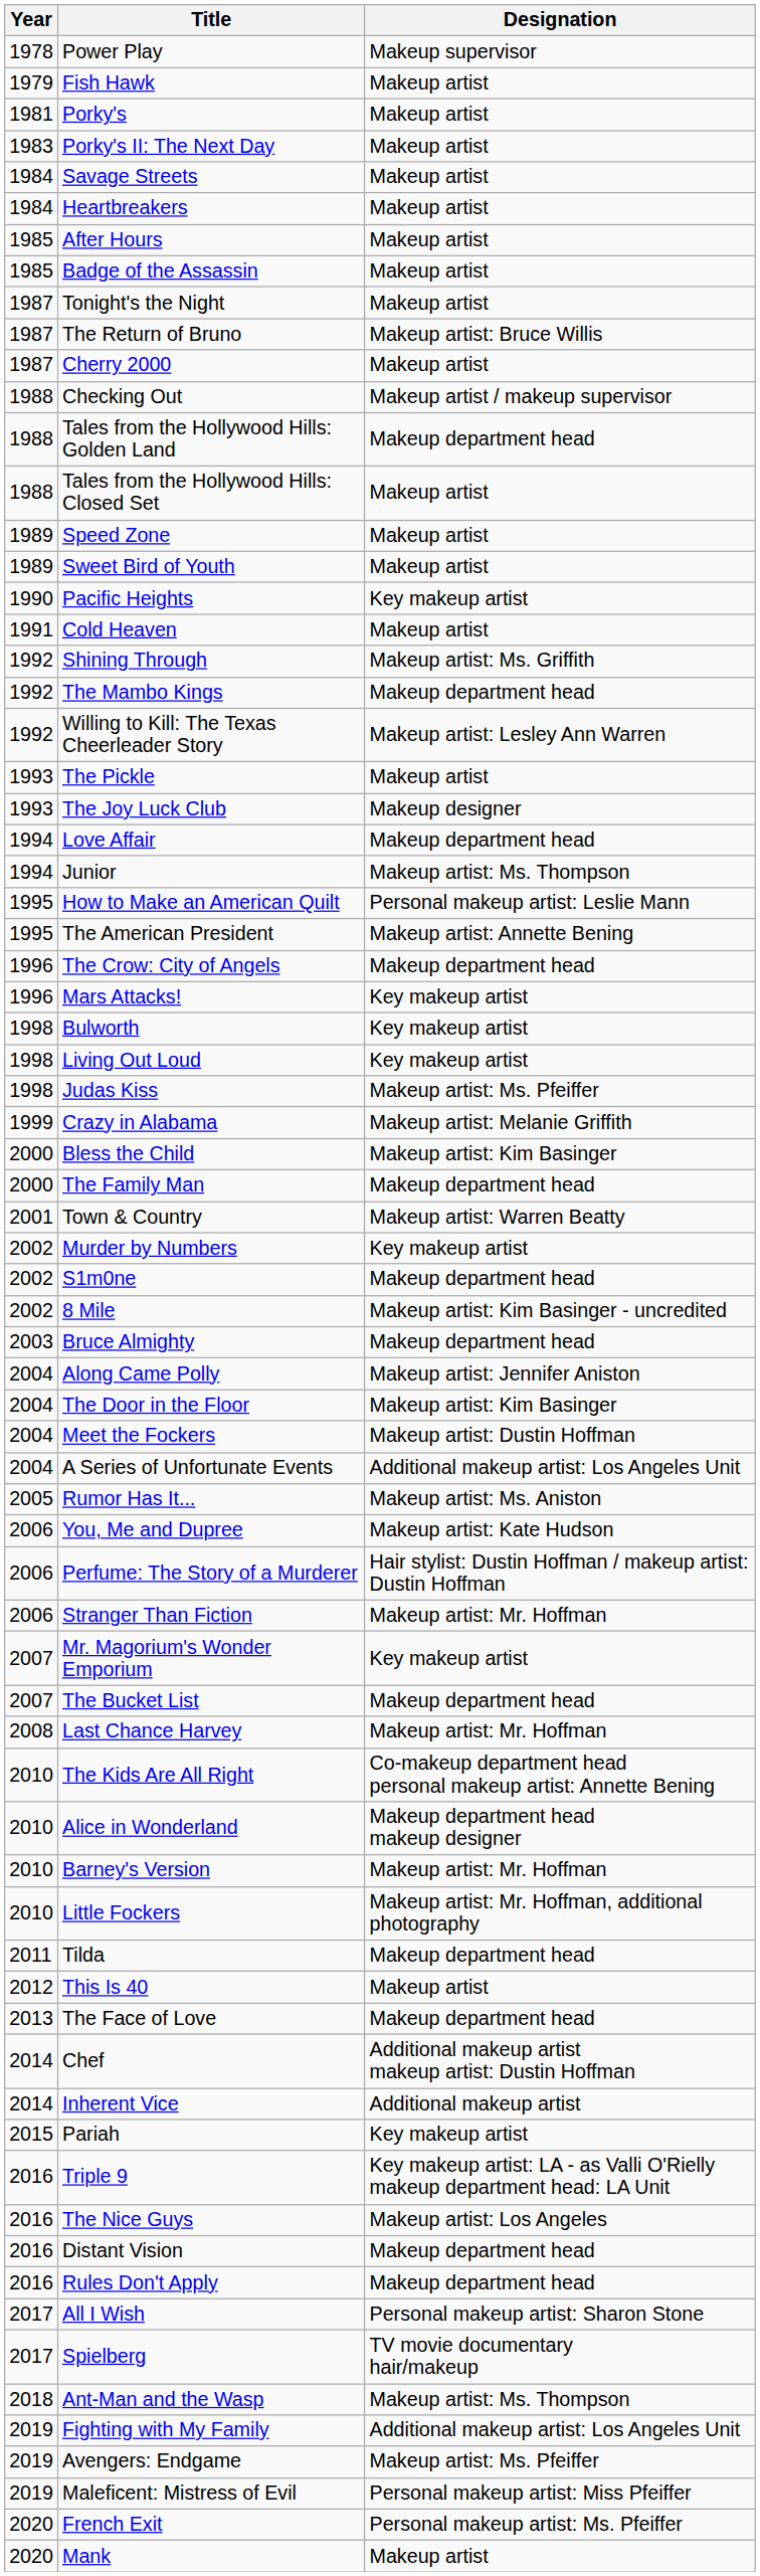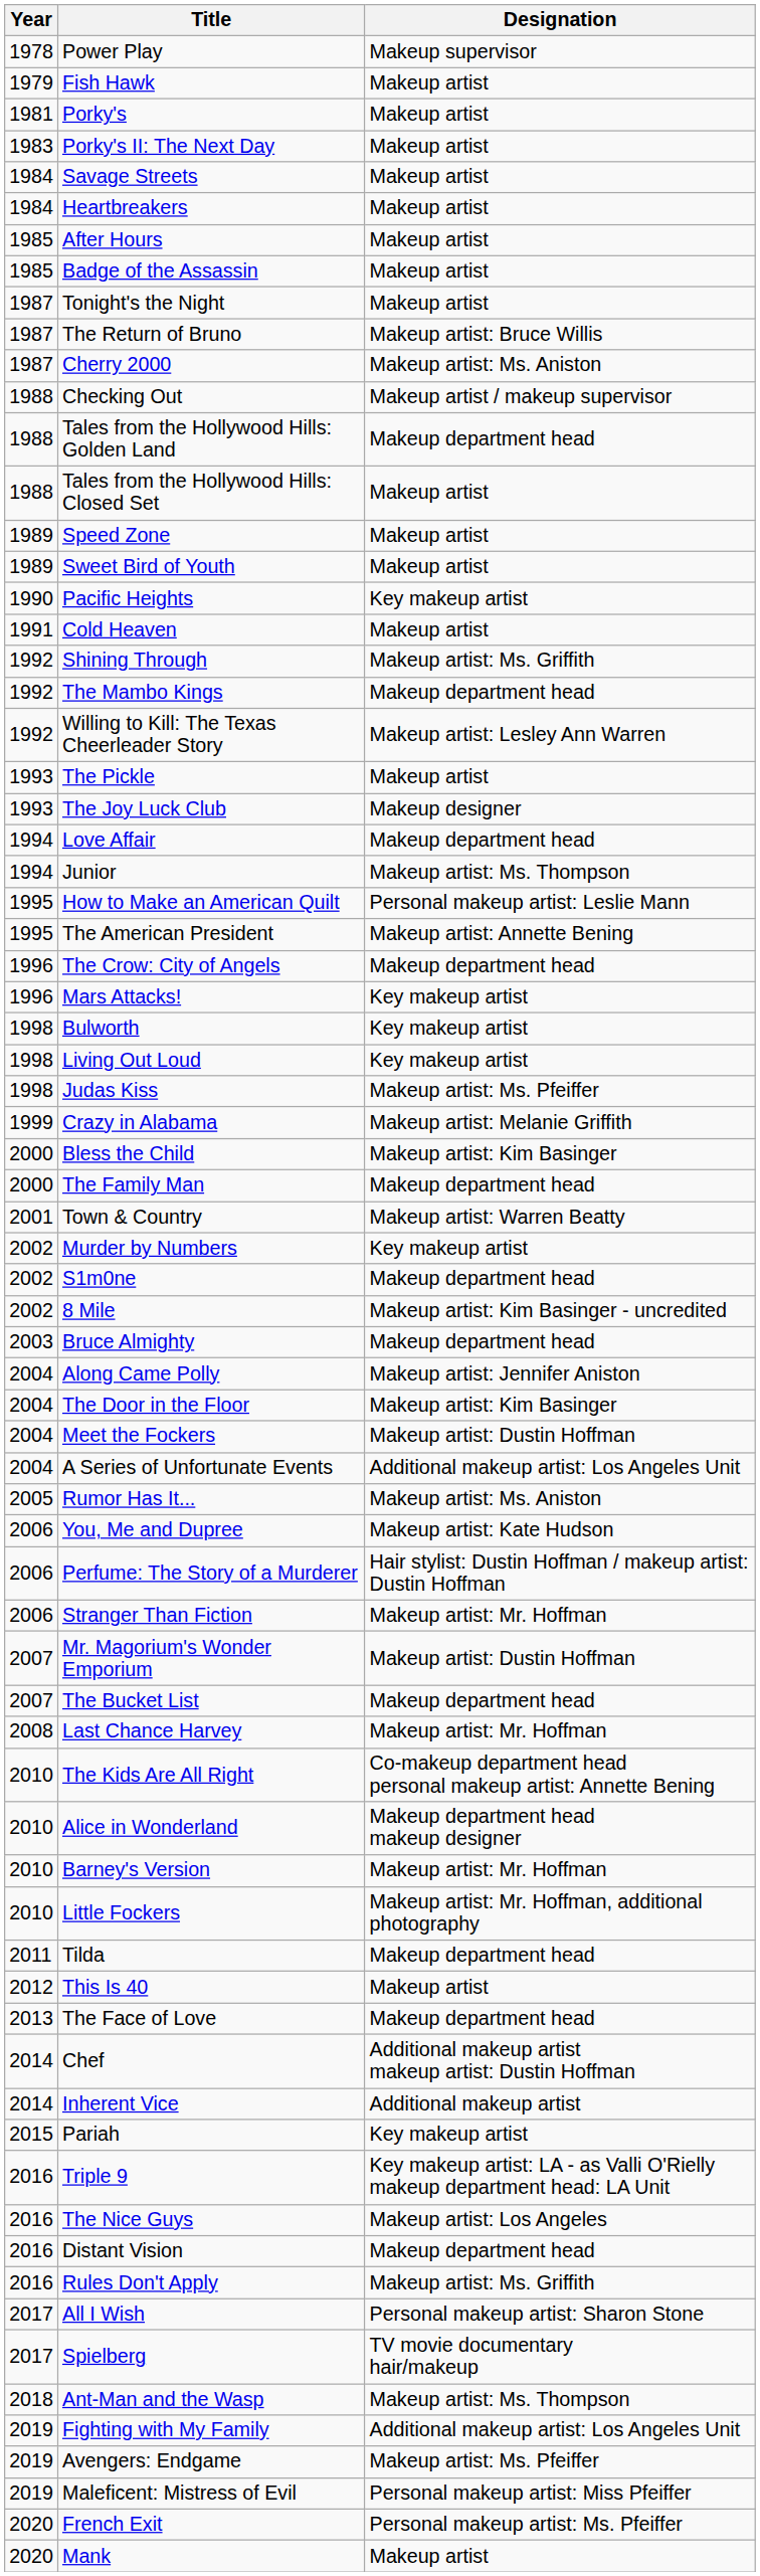Cherry 2000 | Designation: Makeup artist -> Makeup artist: Ms. Aniston
Mr. Magorium's Wonder Emporium | Designation: Key makeup artist -> Makeup artist: Dustin Hoffman
Rules Don't Apply | Designation: Makeup department head -> Makeup artist: Ms. Griffith
